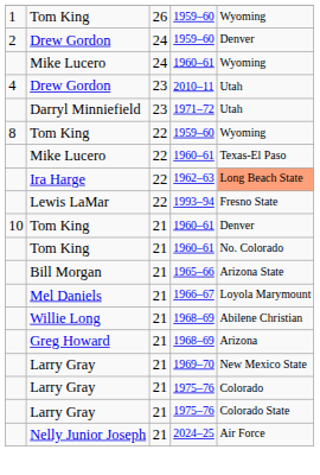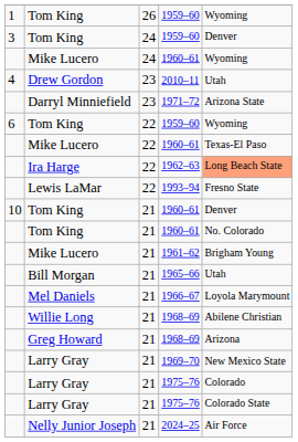24 / 1959–60 | column 1: 2 -> 3
24 / 1959–60 | column 2: Drew Gordon -> Tom King
1971–72 | column 5: Utah -> Arizona State
22 / 1959–60 | column 1: 8 -> 6
+ row: Mike Lucero | 21 | 1961–62 | Brigham Young
1965–66 | column 5: Arizona State -> Utah
